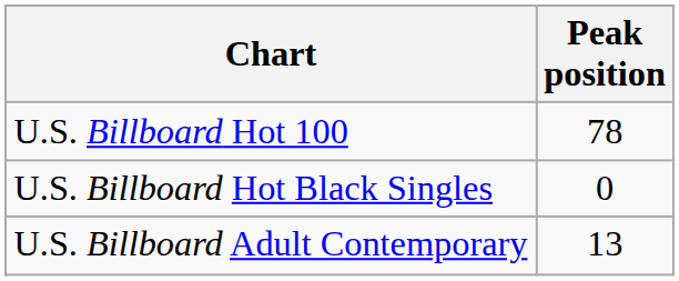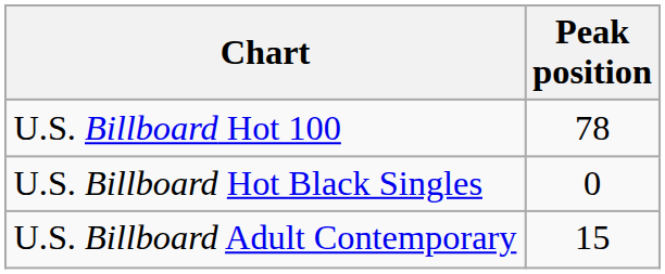U.S. Billboard Adult Contemporary | Peak position: 13 -> 15
